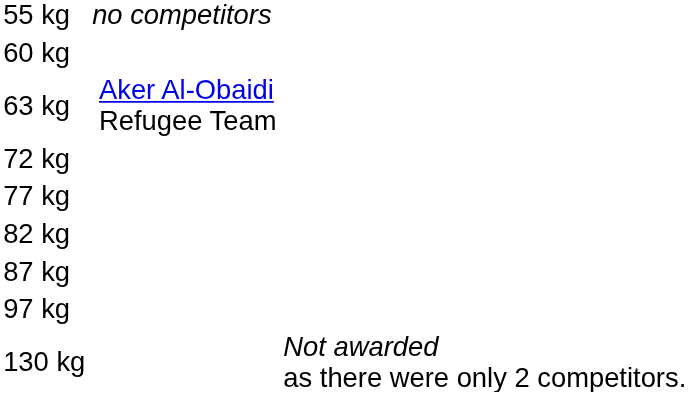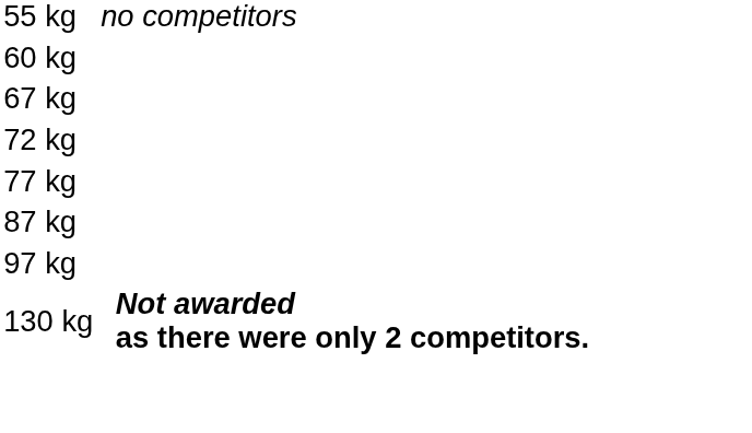- row: 63 kg | Aker Al-Obaidi Refugee Team
+ row: 67 kg
- row: 82 kg
130 kg | column 4: normal -> bold
